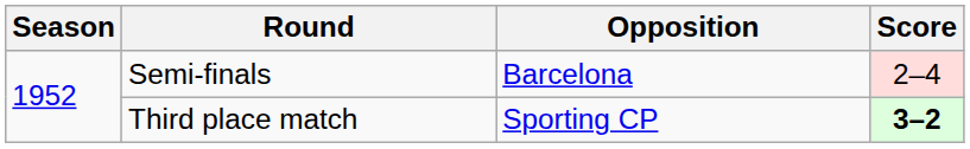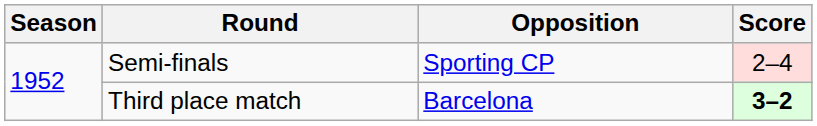Semi-finals | Opposition: Barcelona -> Sporting CP
Third place match | Opposition: Sporting CP -> Barcelona
